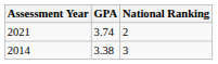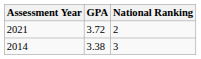2021 | GPA: 3.74 -> 3.72
